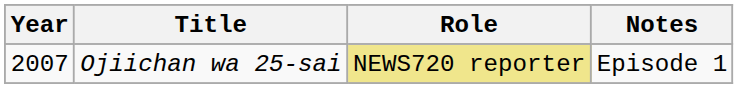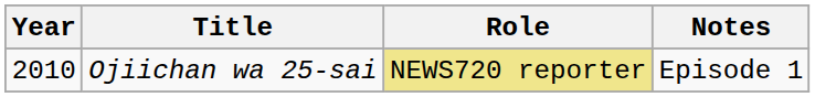Ojiichan wa 25-sai | Year: 2007 -> 2010
